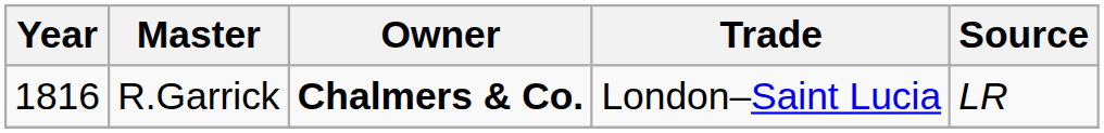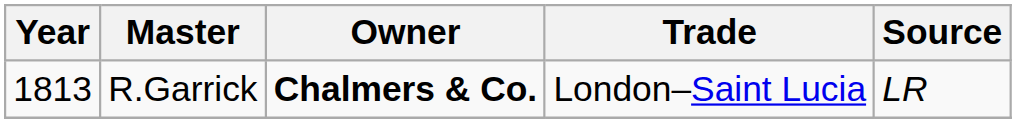R.Garrick | Year: 1816 -> 1813
